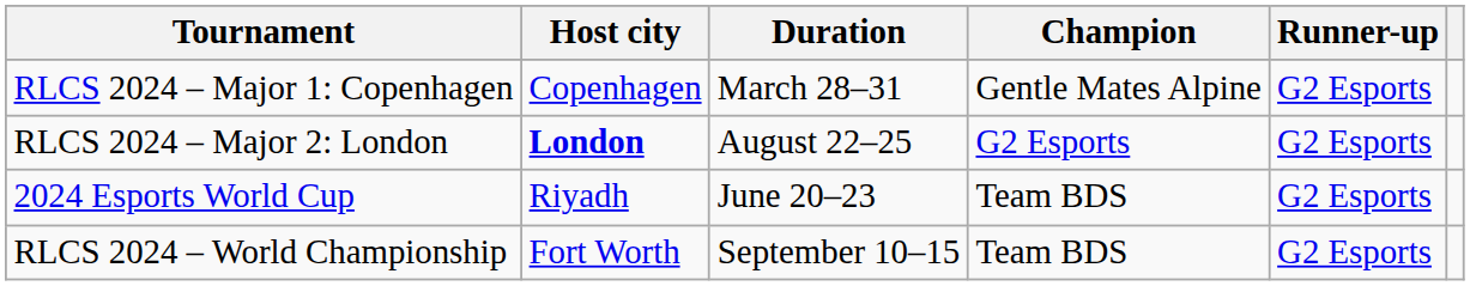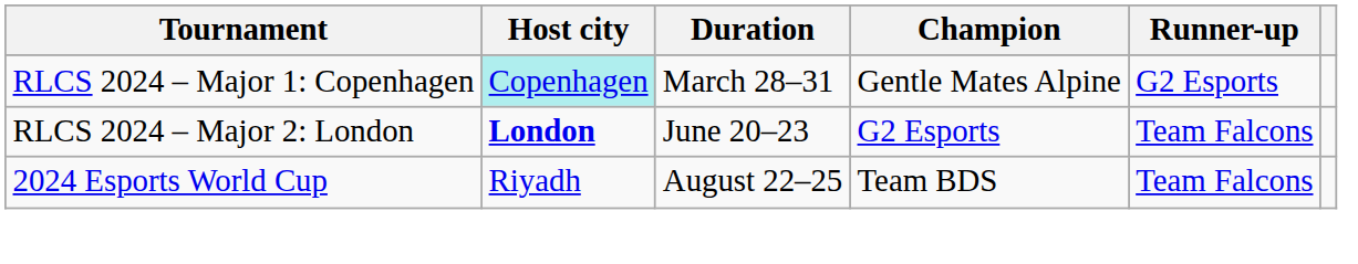RLCS 2024 – Major 1: Copenhagen | Host city: no background -> paleturquoise background
RLCS 2024 – Major 2: London | Duration: August 22–25 -> June 20–23
RLCS 2024 – Major 2: London | Runner-up: G2 Esports -> Team Falcons
2024 Esports World Cup | Duration: June 20–23 -> August 22–25
2024 Esports World Cup | Runner-up: G2 Esports -> Team Falcons
- row: RLCS 2024 – World Championship | Fort Worth | September 10–15 | Team BDS | G2 Esports
